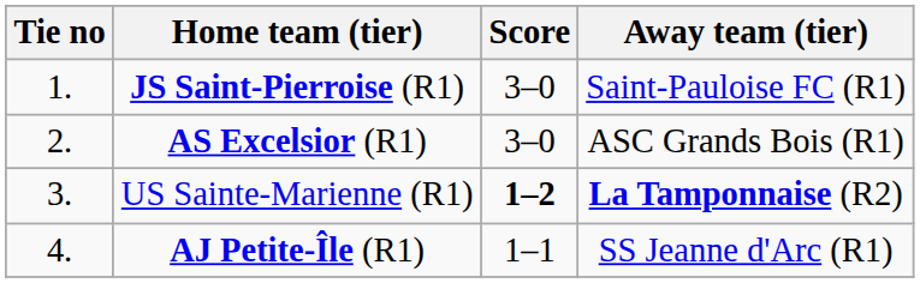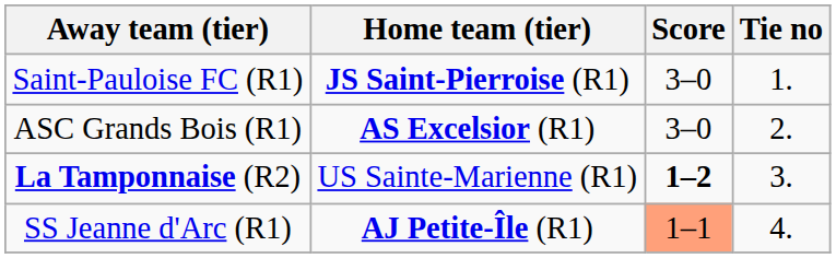columns swapped: Tie no <-> Away team (tier)
AJ Petite-Île (R1) | Score: no background -> lightsalmon background
